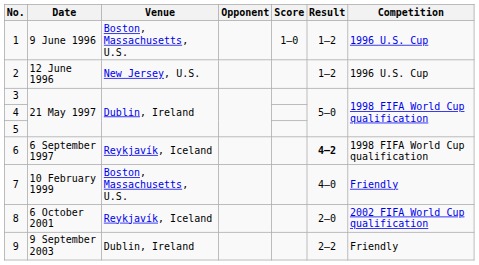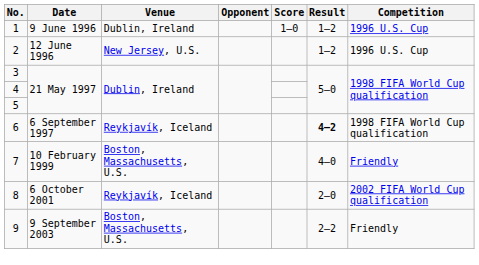1 | Venue: Boston, Massachusetts, U.S. -> Dublin, Ireland
9 | Venue: Dublin, Ireland -> Boston, Massachusetts, U.S.
